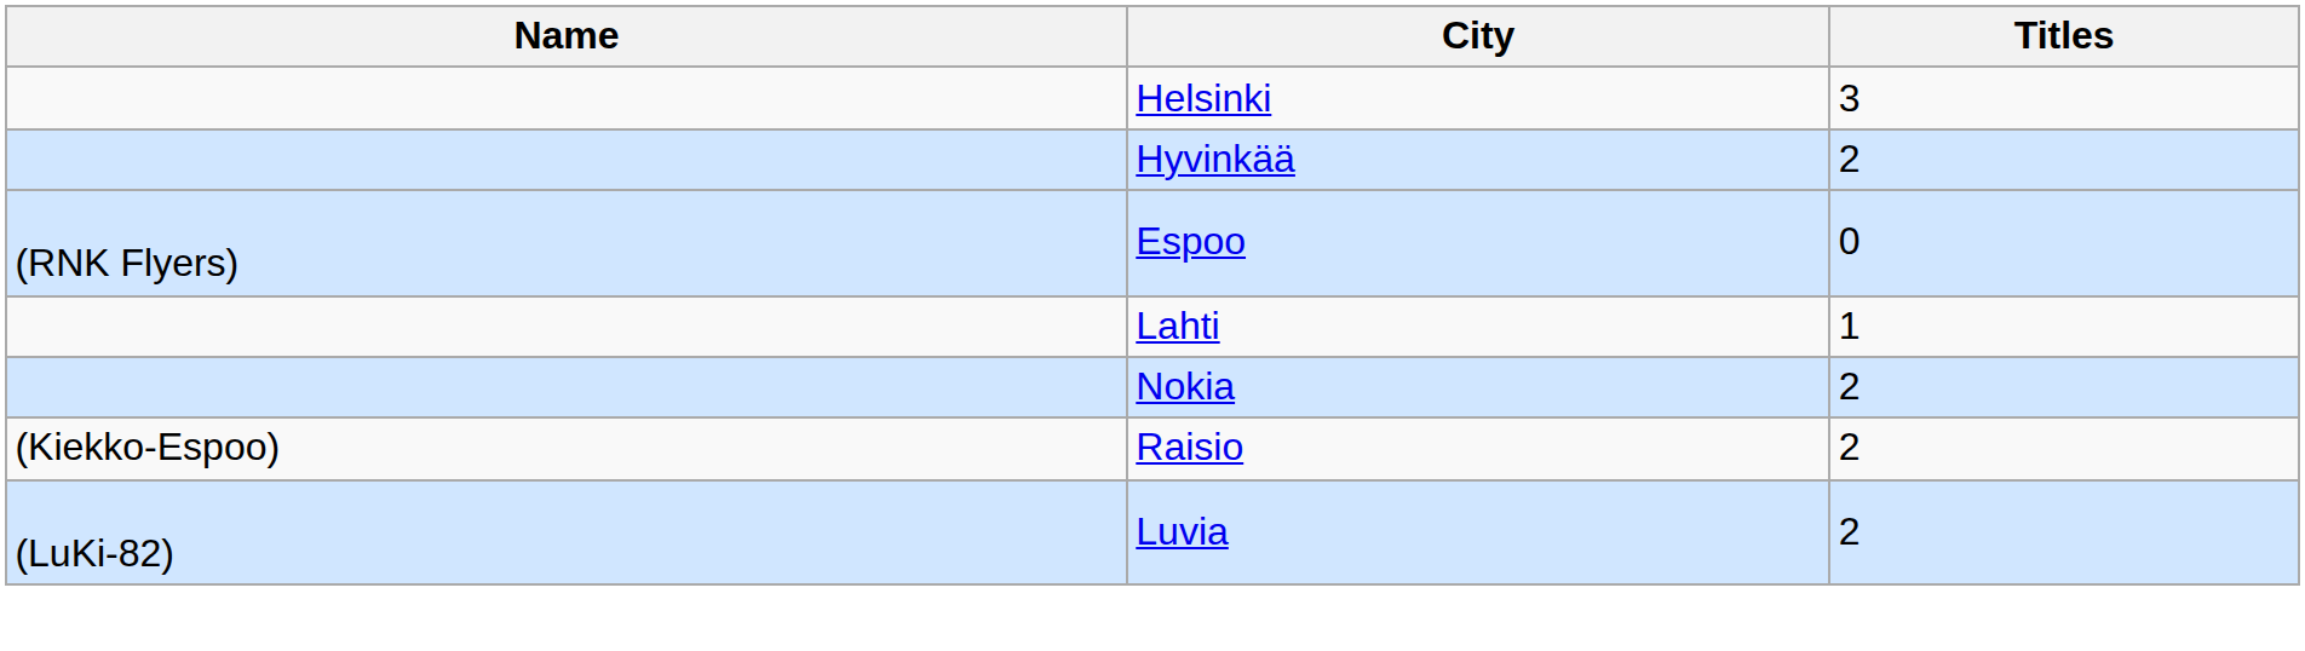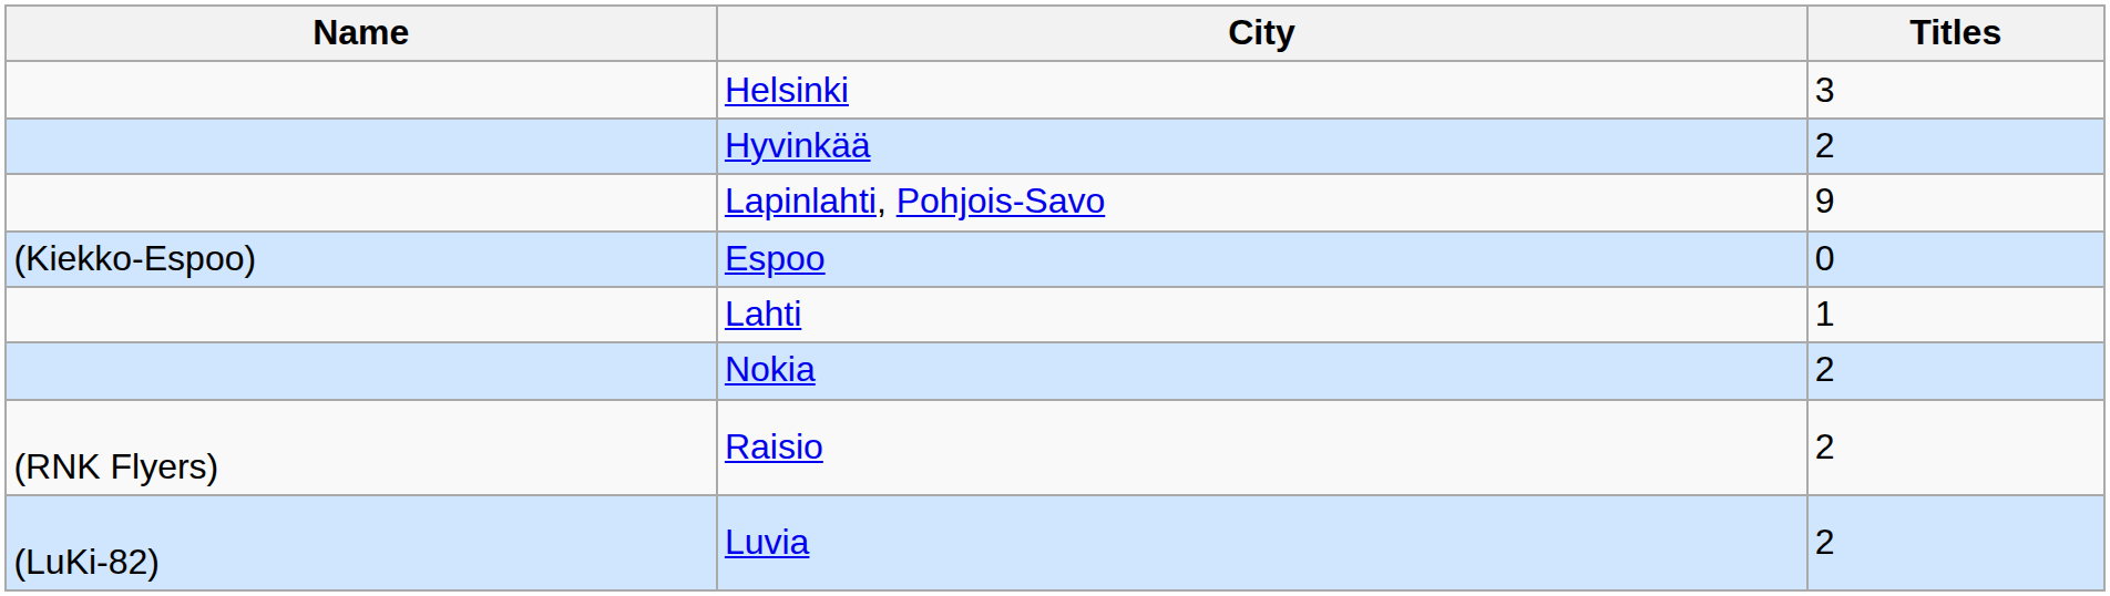+ row: Lapinlahti, Pohjois-Savo | 9
Espoo | Name: (RNK Flyers) -> (Kiekko-Espoo)
Raisio | Name: (Kiekko-Espoo) -> (RNK Flyers)
